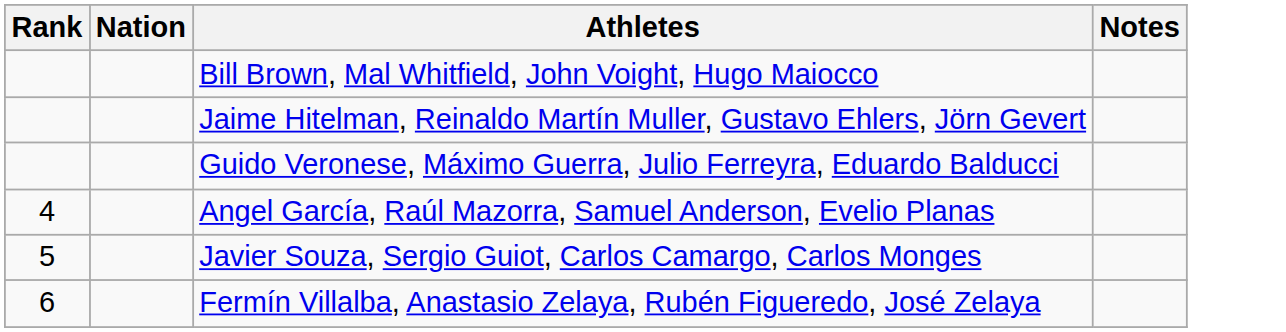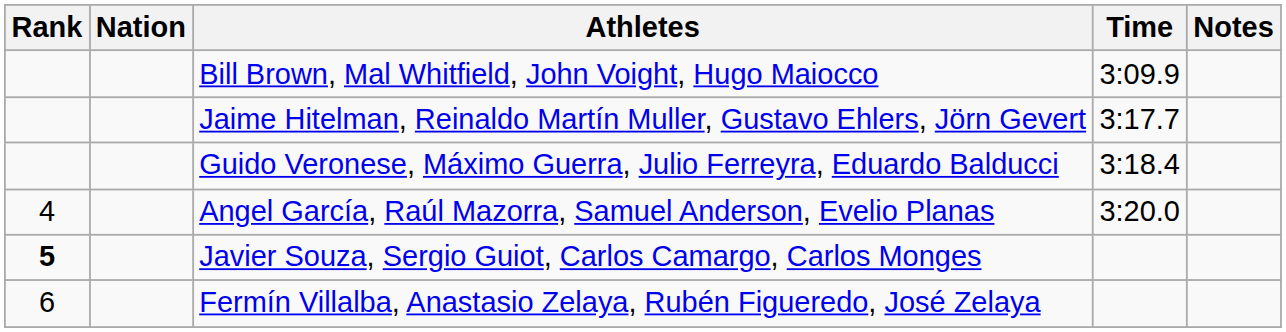+ column: Time | 3:09.9 | 3:17.7 | 3:18.4 | 3:20.0
Javier Souza, Sergio Guiot, Carlos Camargo, Carlos Monges | Rank: normal -> bold
